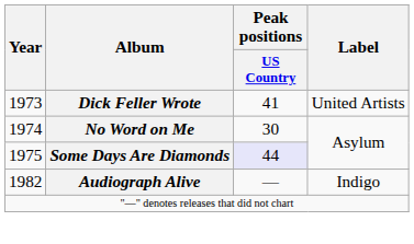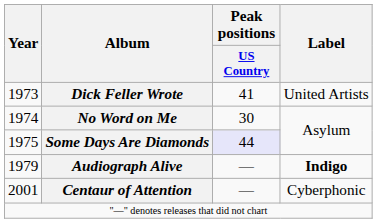Audiograph Alive | Year: 1982 -> 1979
Audiograph Alive | Label: normal -> bold
+ row: 2001 | Centaur of Attention | — | Cyberphonic
